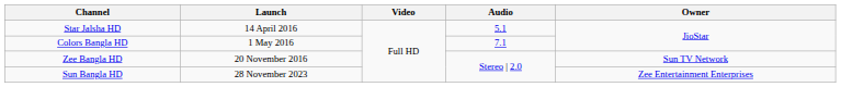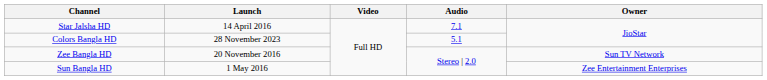Star Jalsha HD | Audio: 5.1 -> 7.1
Colors Bangla HD | Launch: 1 May 2016 -> 28 November 2023
Colors Bangla HD | Audio: 7.1 -> 5.1
Sun Bangla HD | Launch: 28 November 2023 -> 1 May 2016
